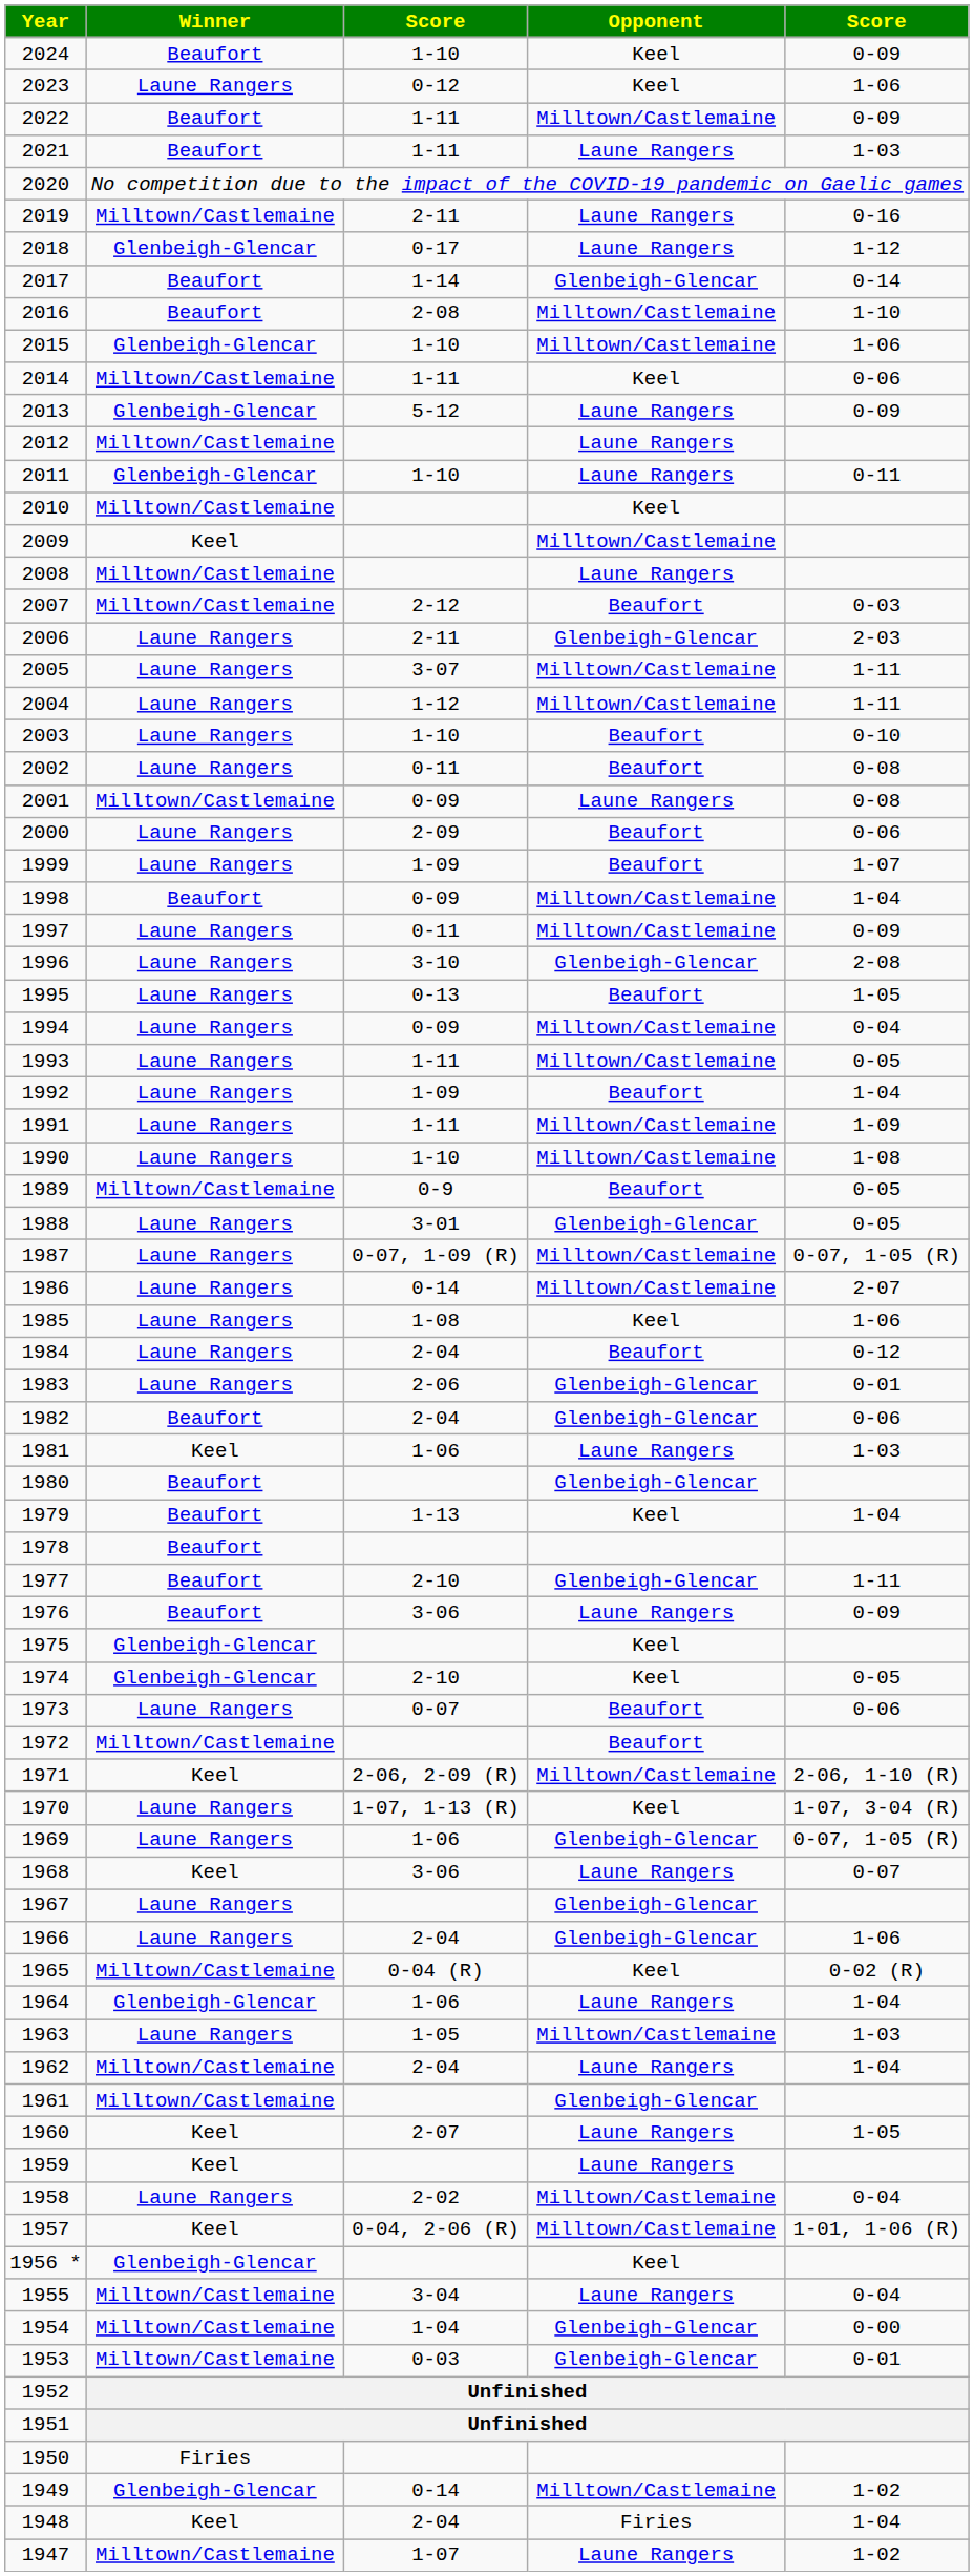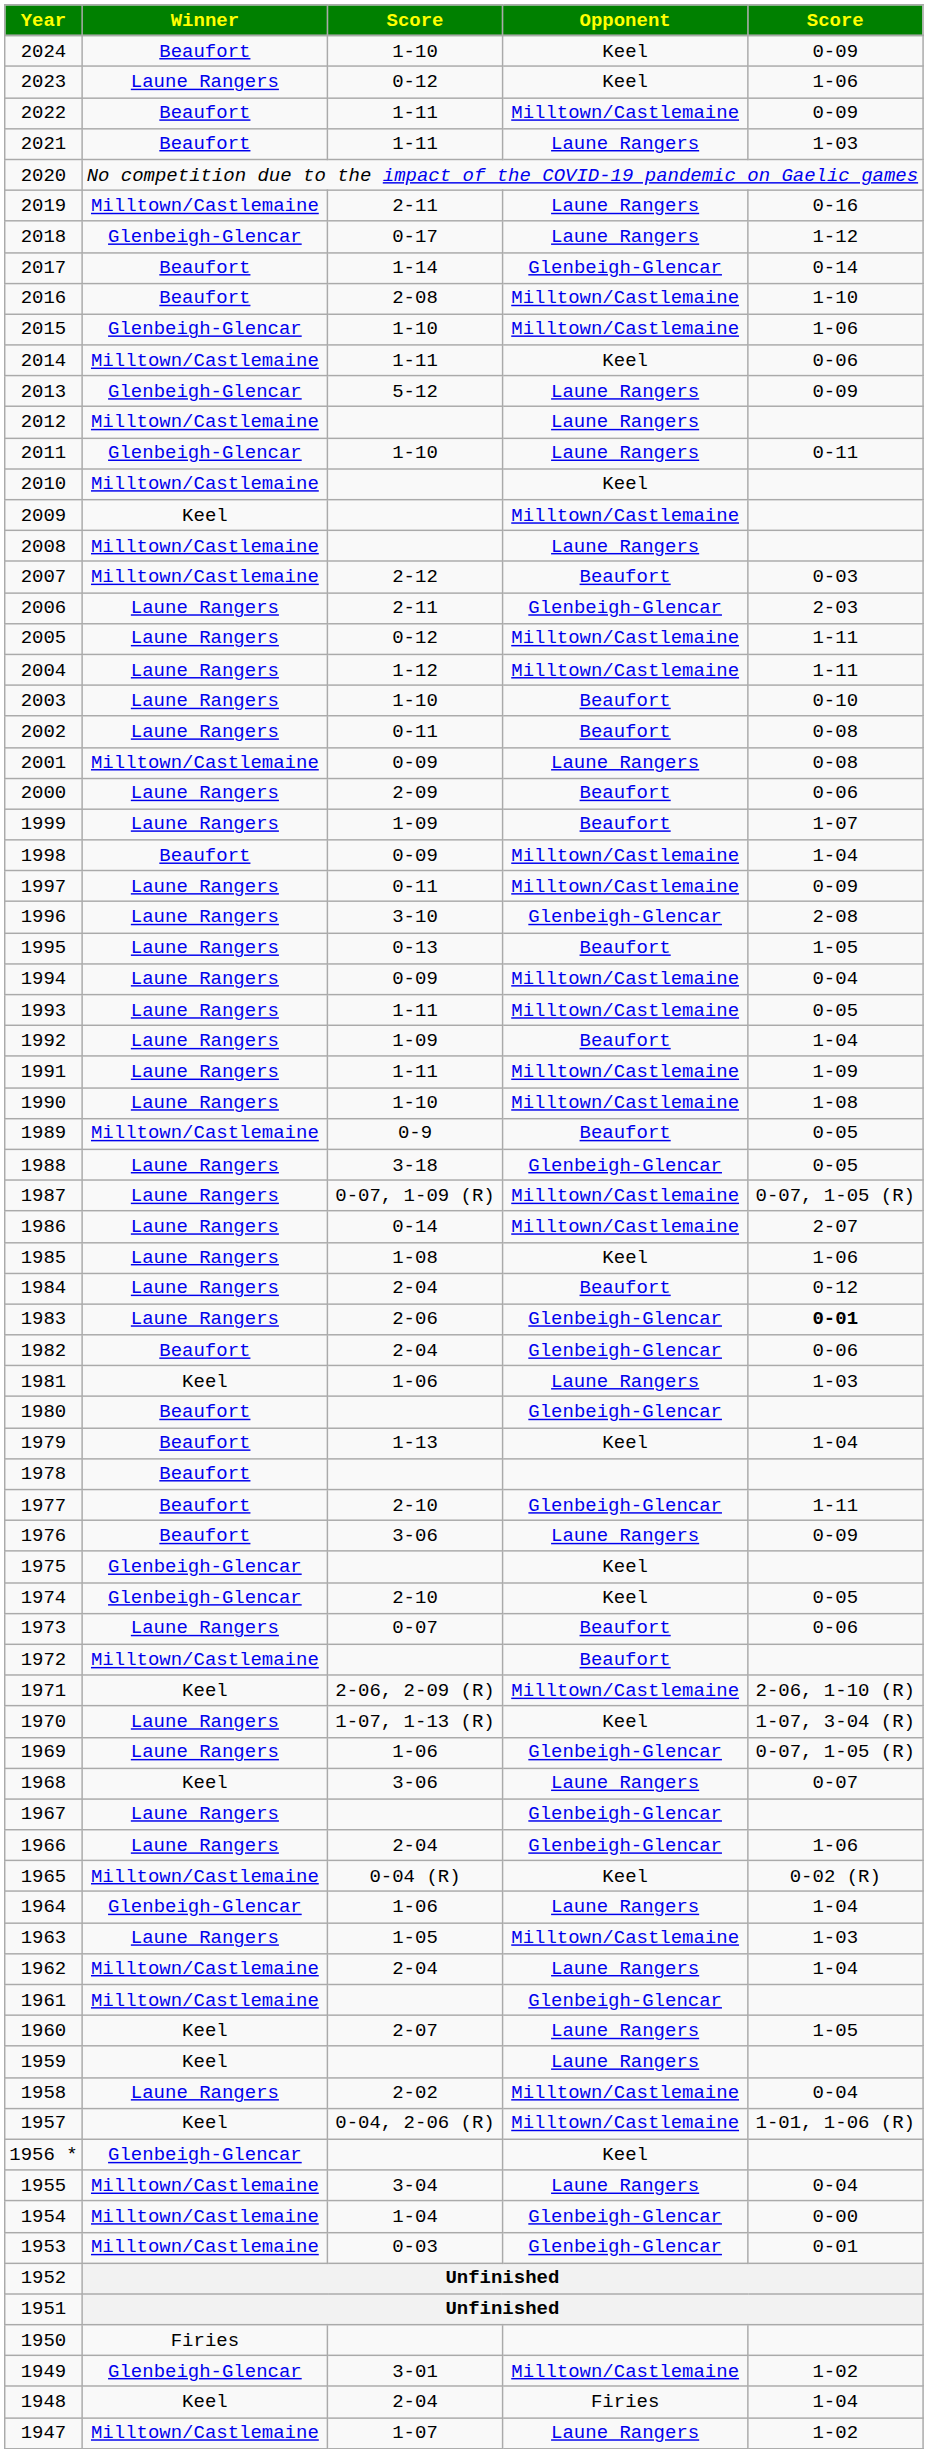2005 | column 3: 3-07 -> 0-12
1988 | column 3: 3-01 -> 3-18
1983 | column 5: normal -> bold
1949 | column 3: 0-14 -> 3-01
